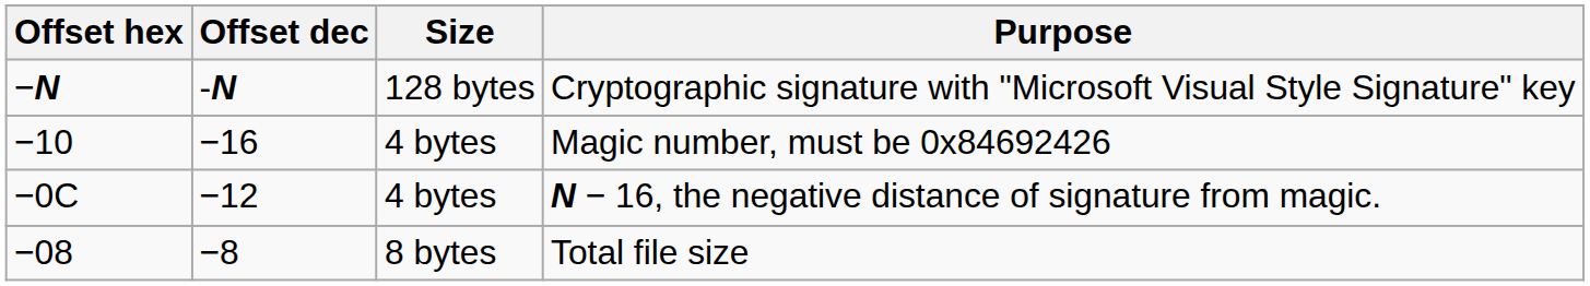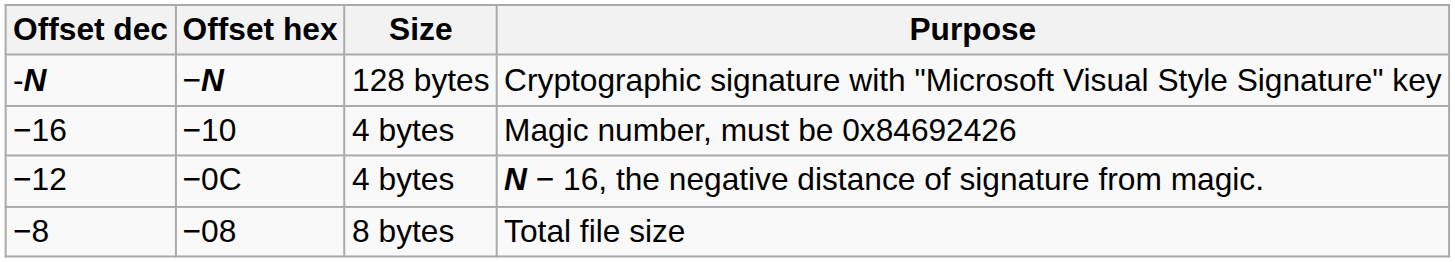columns swapped: Offset hex <-> Offset dec
